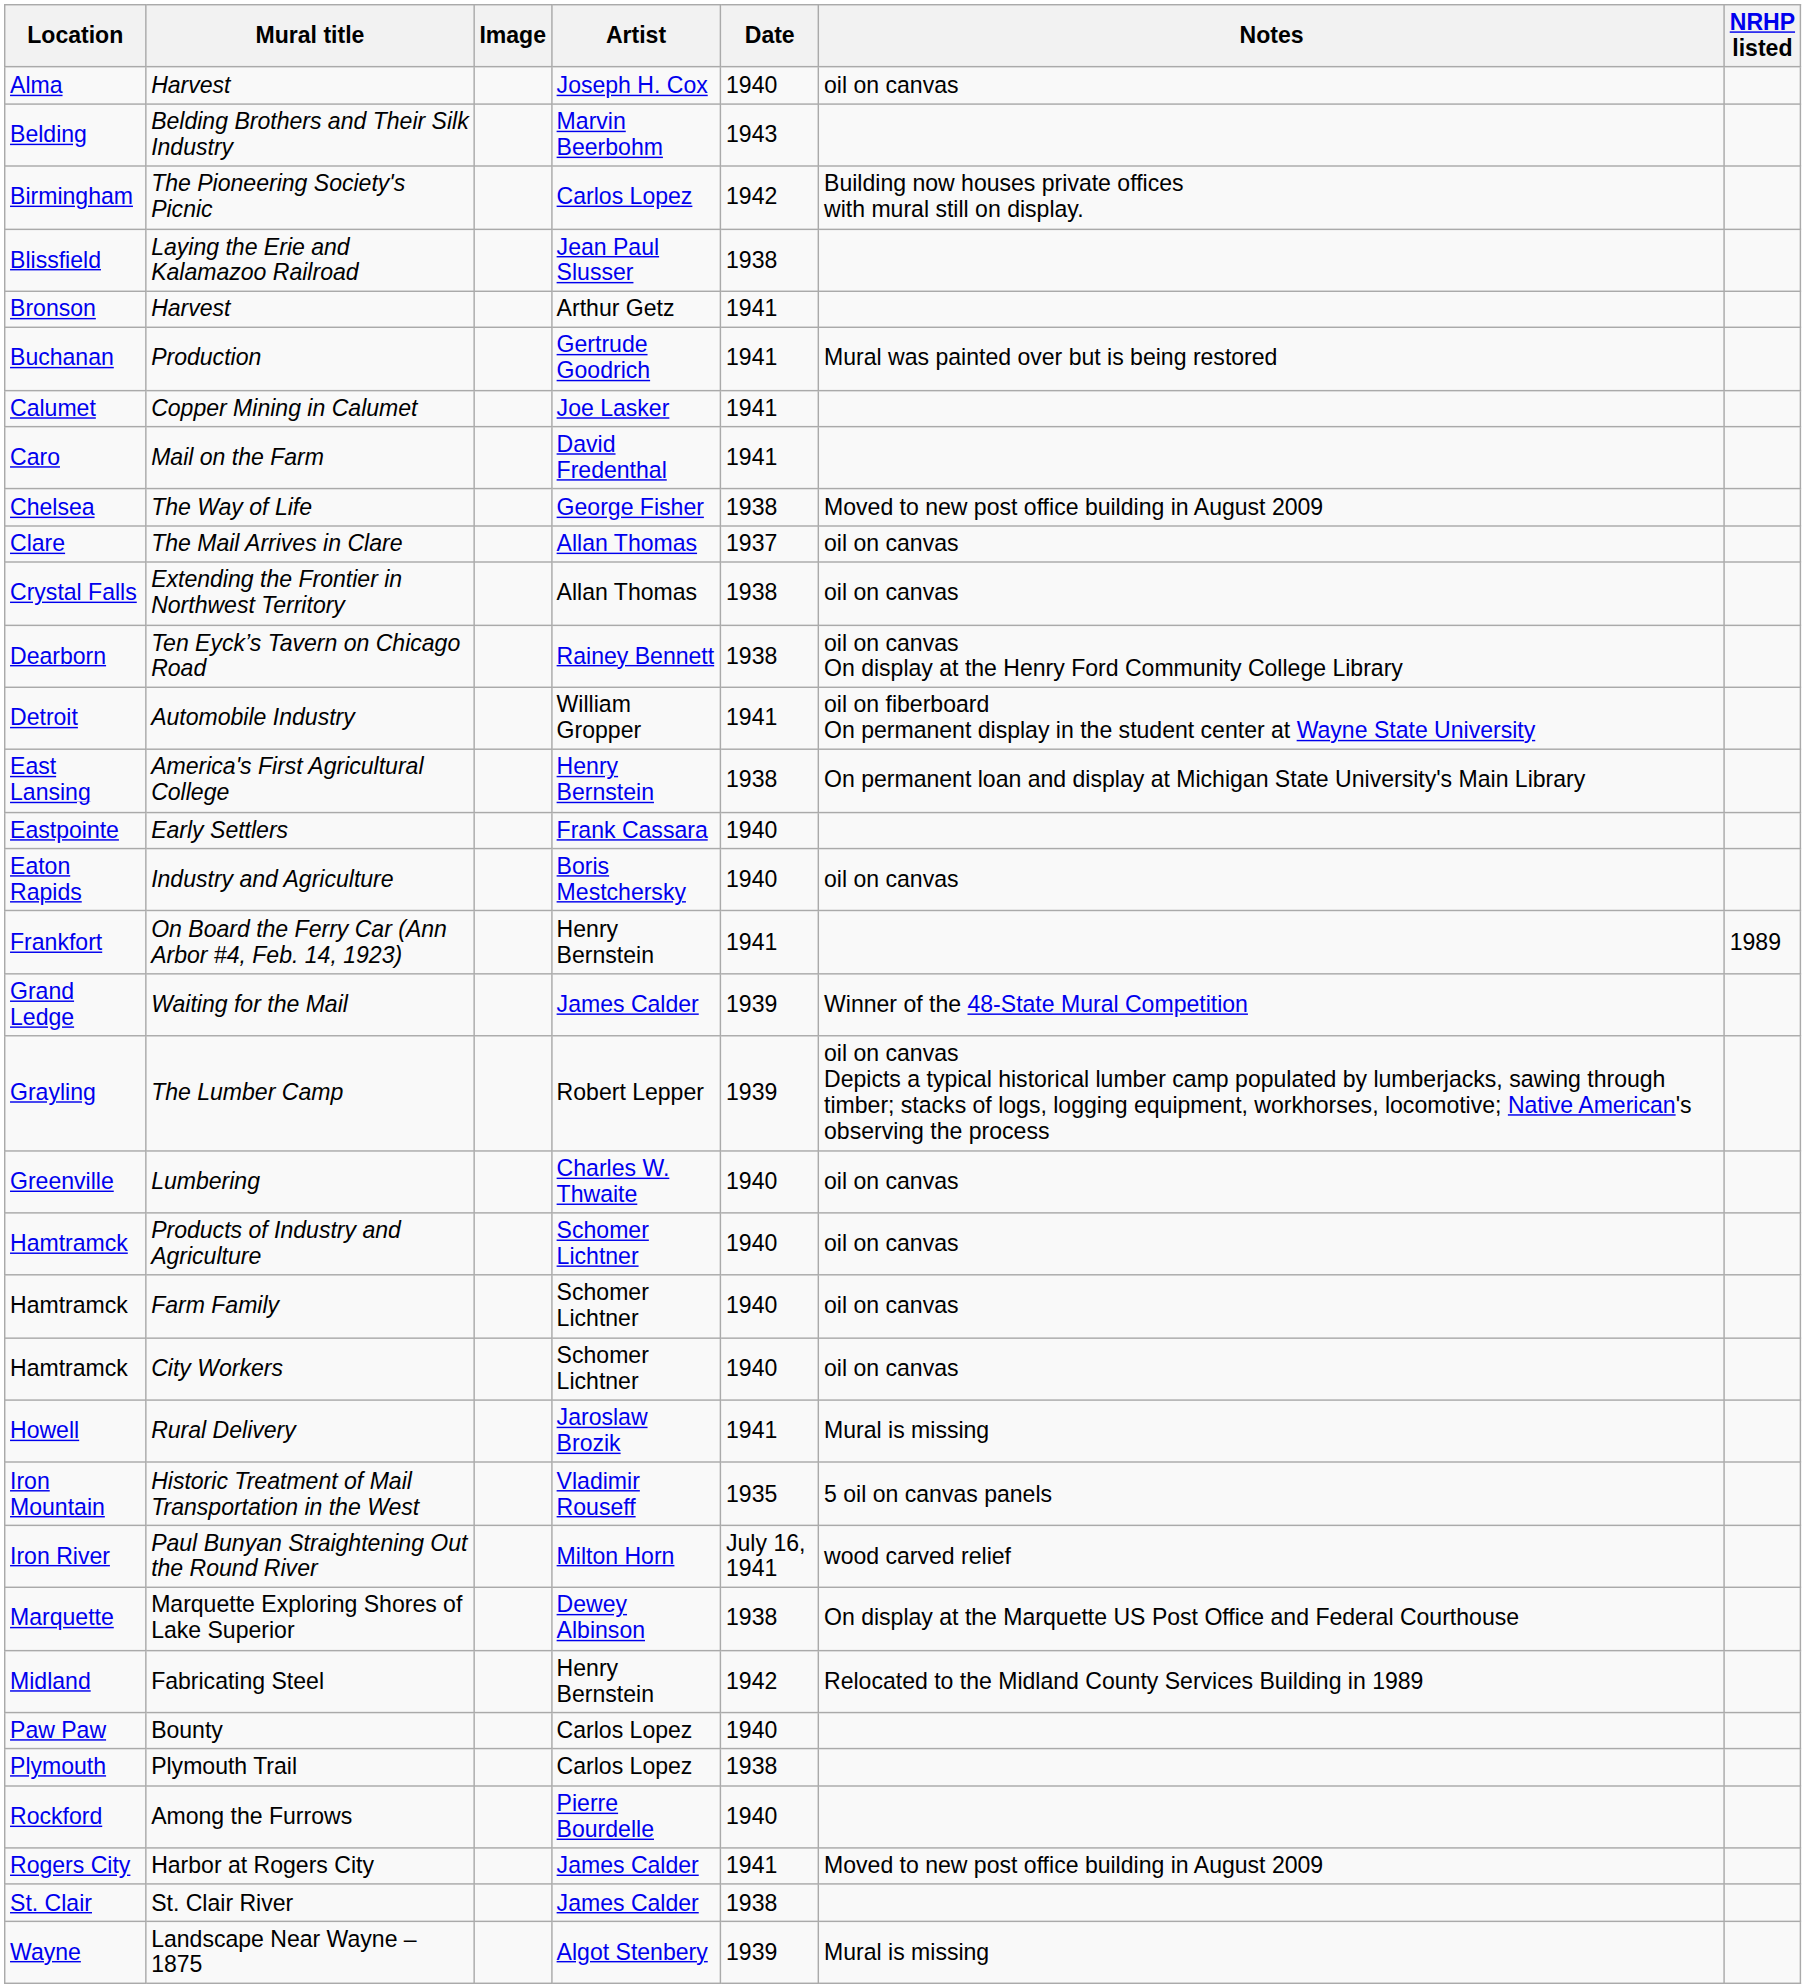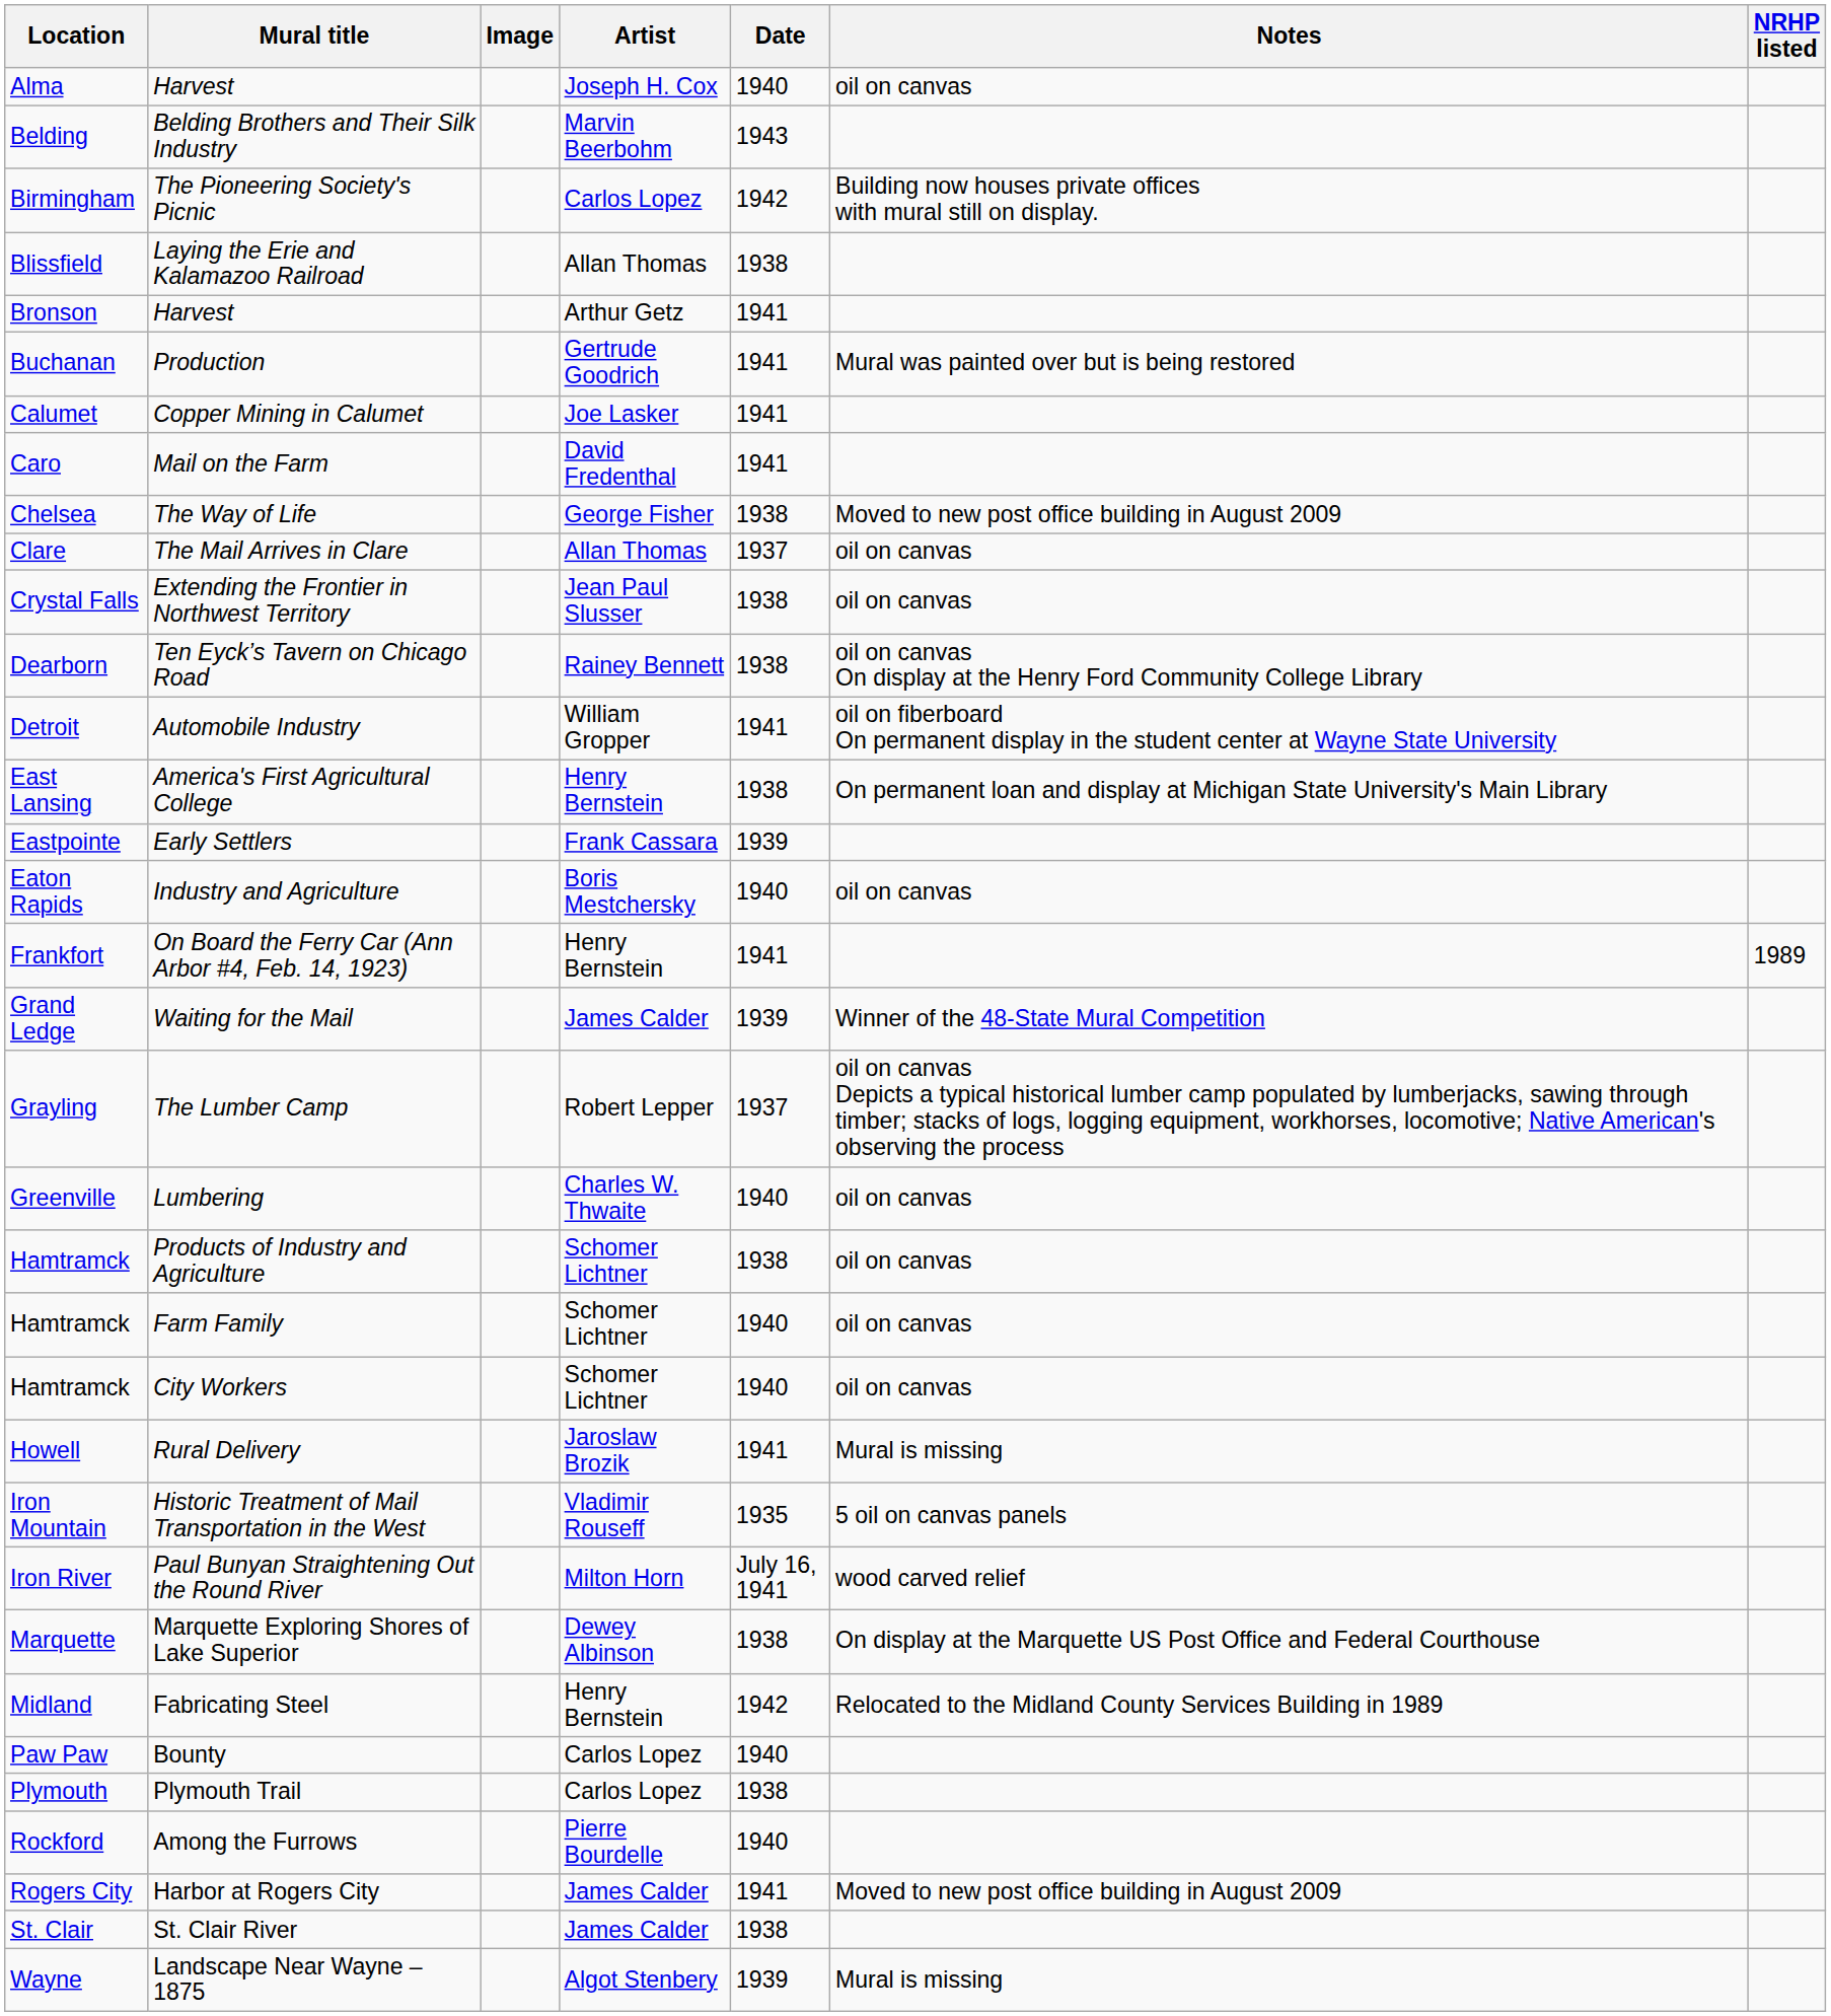Laying the Erie and Kalamazoo Railroad | Artist: Jean Paul Slusser -> Allan Thomas
Extending the Frontier in Northwest Territory | Artist: Allan Thomas -> Jean Paul Slusser
Early Settlers | Date: 1940 -> 1939
The Lumber Camp | Date: 1939 -> 1937
Products of Industry and Agriculture | Date: 1940 -> 1938
